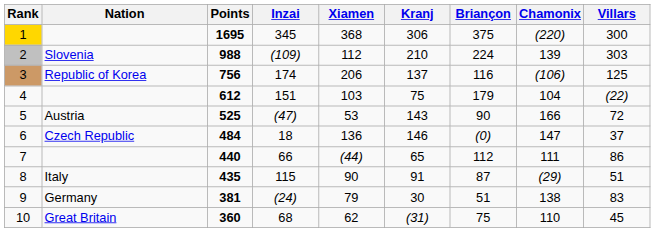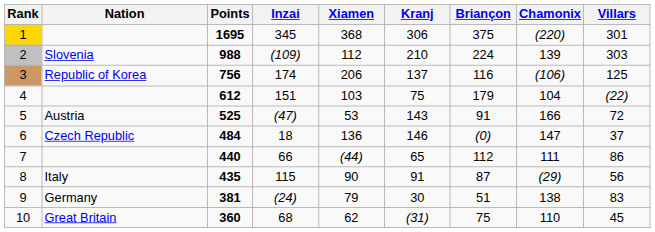1 | Villars: 300 -> 301
5 | Briançon: 90 -> 91
8 | Villars: 51 -> 56
